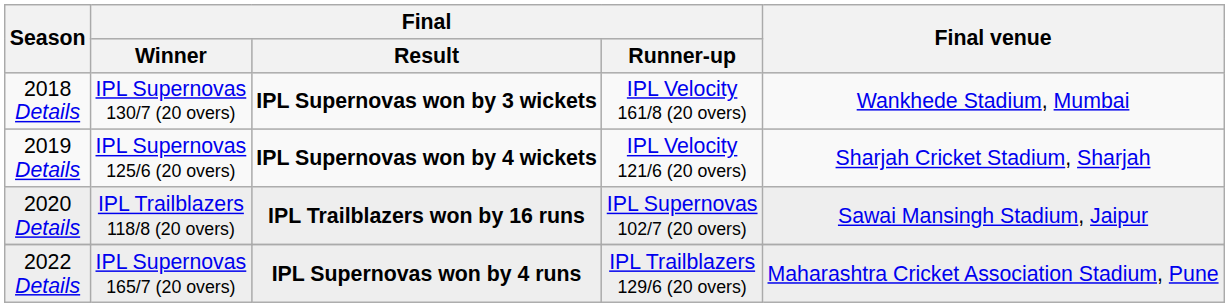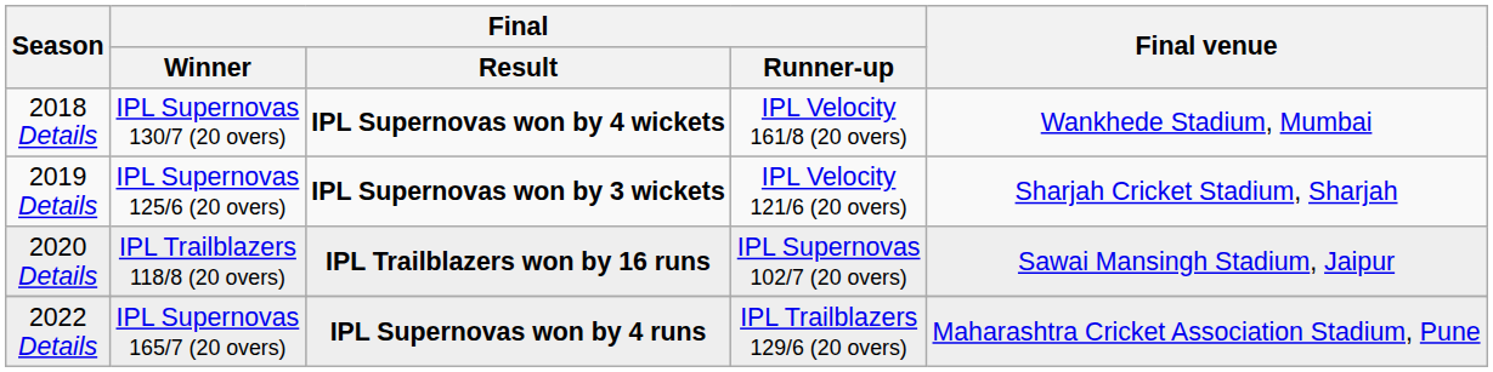2018 Details | Final / Result: IPL Supernovas won by 3 wickets -> IPL Supernovas won by 4 wickets
2019 Details | Final / Result: IPL Supernovas won by 4 wickets -> IPL Supernovas won by 3 wickets
